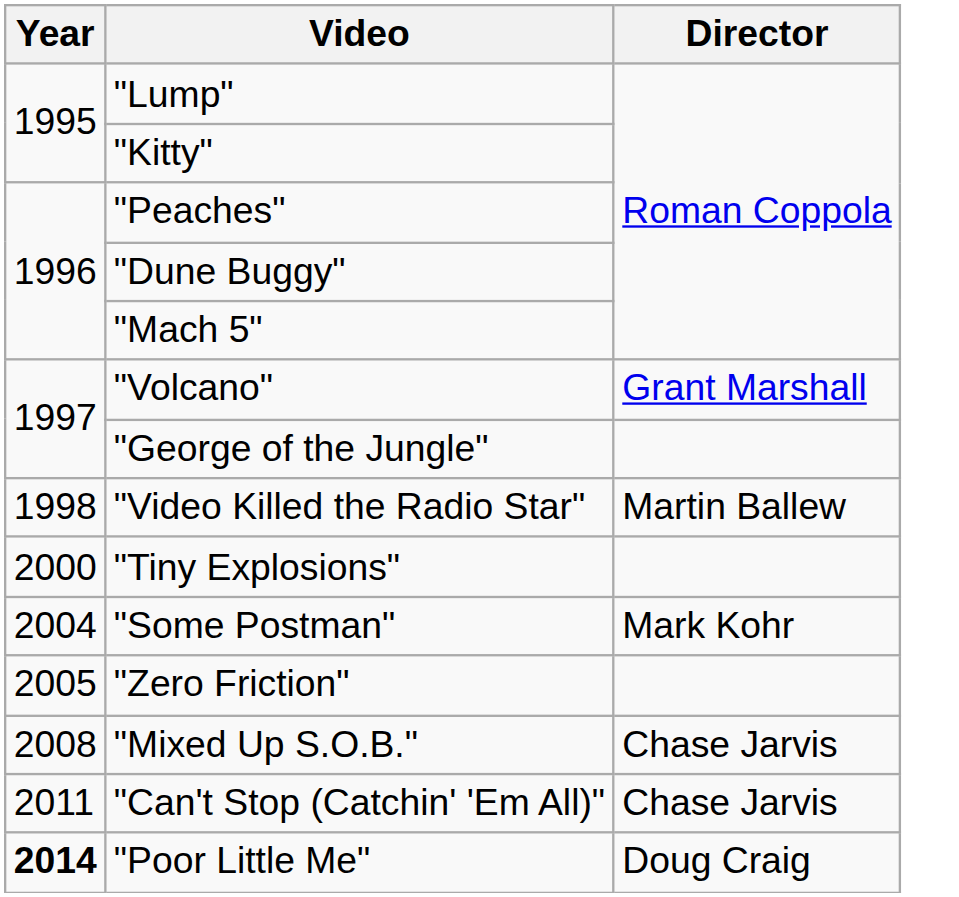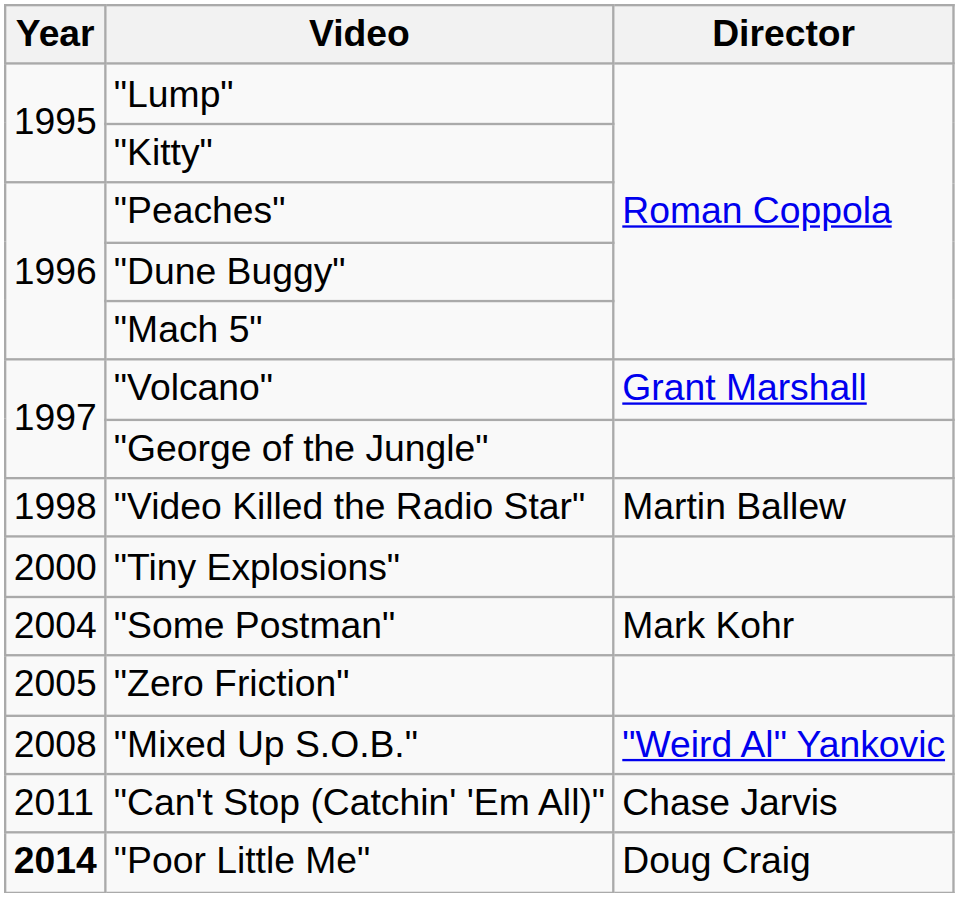"Mixed Up S.O.B." | Director: Chase Jarvis -> "Weird Al" Yankovic
